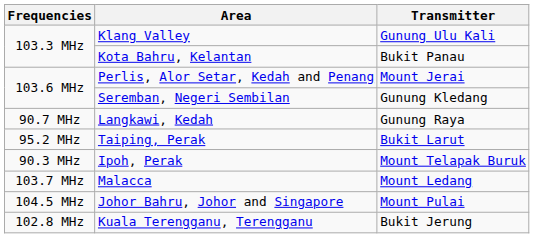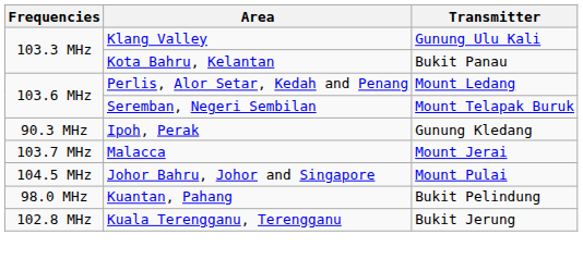Perlis, Alor Setar, Kedah and Penang | Transmitter: Mount Jerai -> Mount Ledang
Seremban, Negeri Sembilan | Transmitter: Gunung Kledang -> Mount Telapak Buruk
- row: 90.7 MHz | Langkawi, Kedah | Gunung Raya
- row: 95.2 MHz | Taiping, Perak | Bukit Larut
Ipoh, Perak | Transmitter: Mount Telapak Buruk -> Gunung Kledang
Malacca | Transmitter: Mount Ledang -> Mount Jerai
+ row: 98.0 MHz | Kuantan, Pahang | Bukit Pelindung
